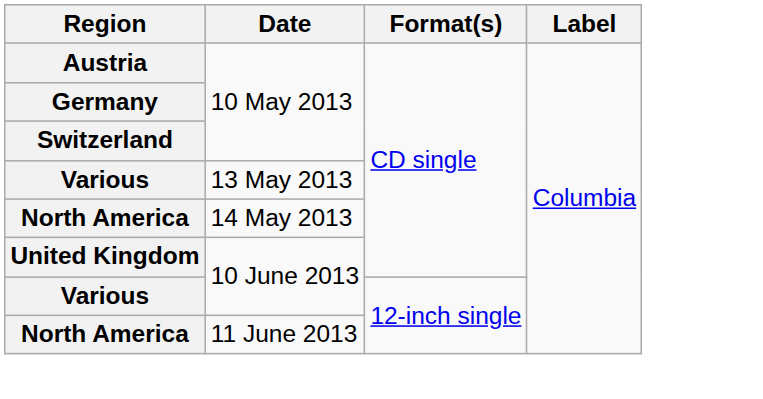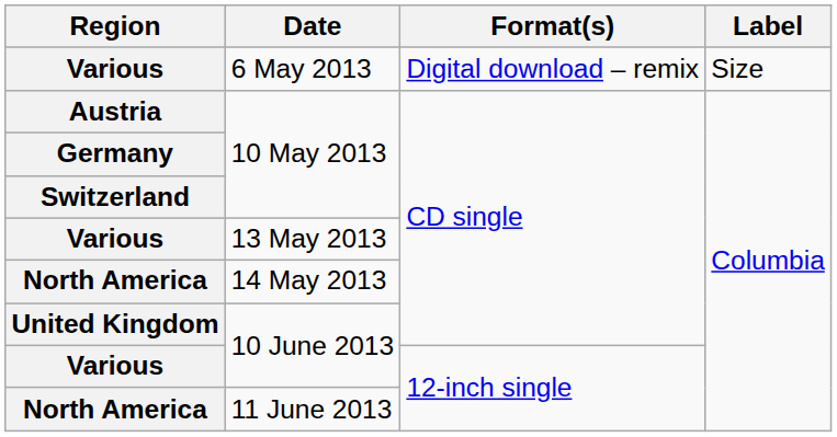+ row: Various | 6 May 2013 | Digital download – remix | Size
